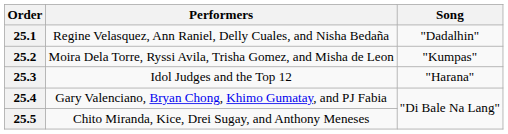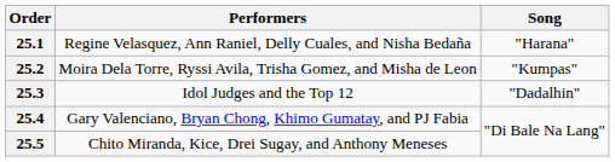25.1 | Song: "Dadalhin" -> "Harana"
25.3 | Song: "Harana" -> "Dadalhin"
